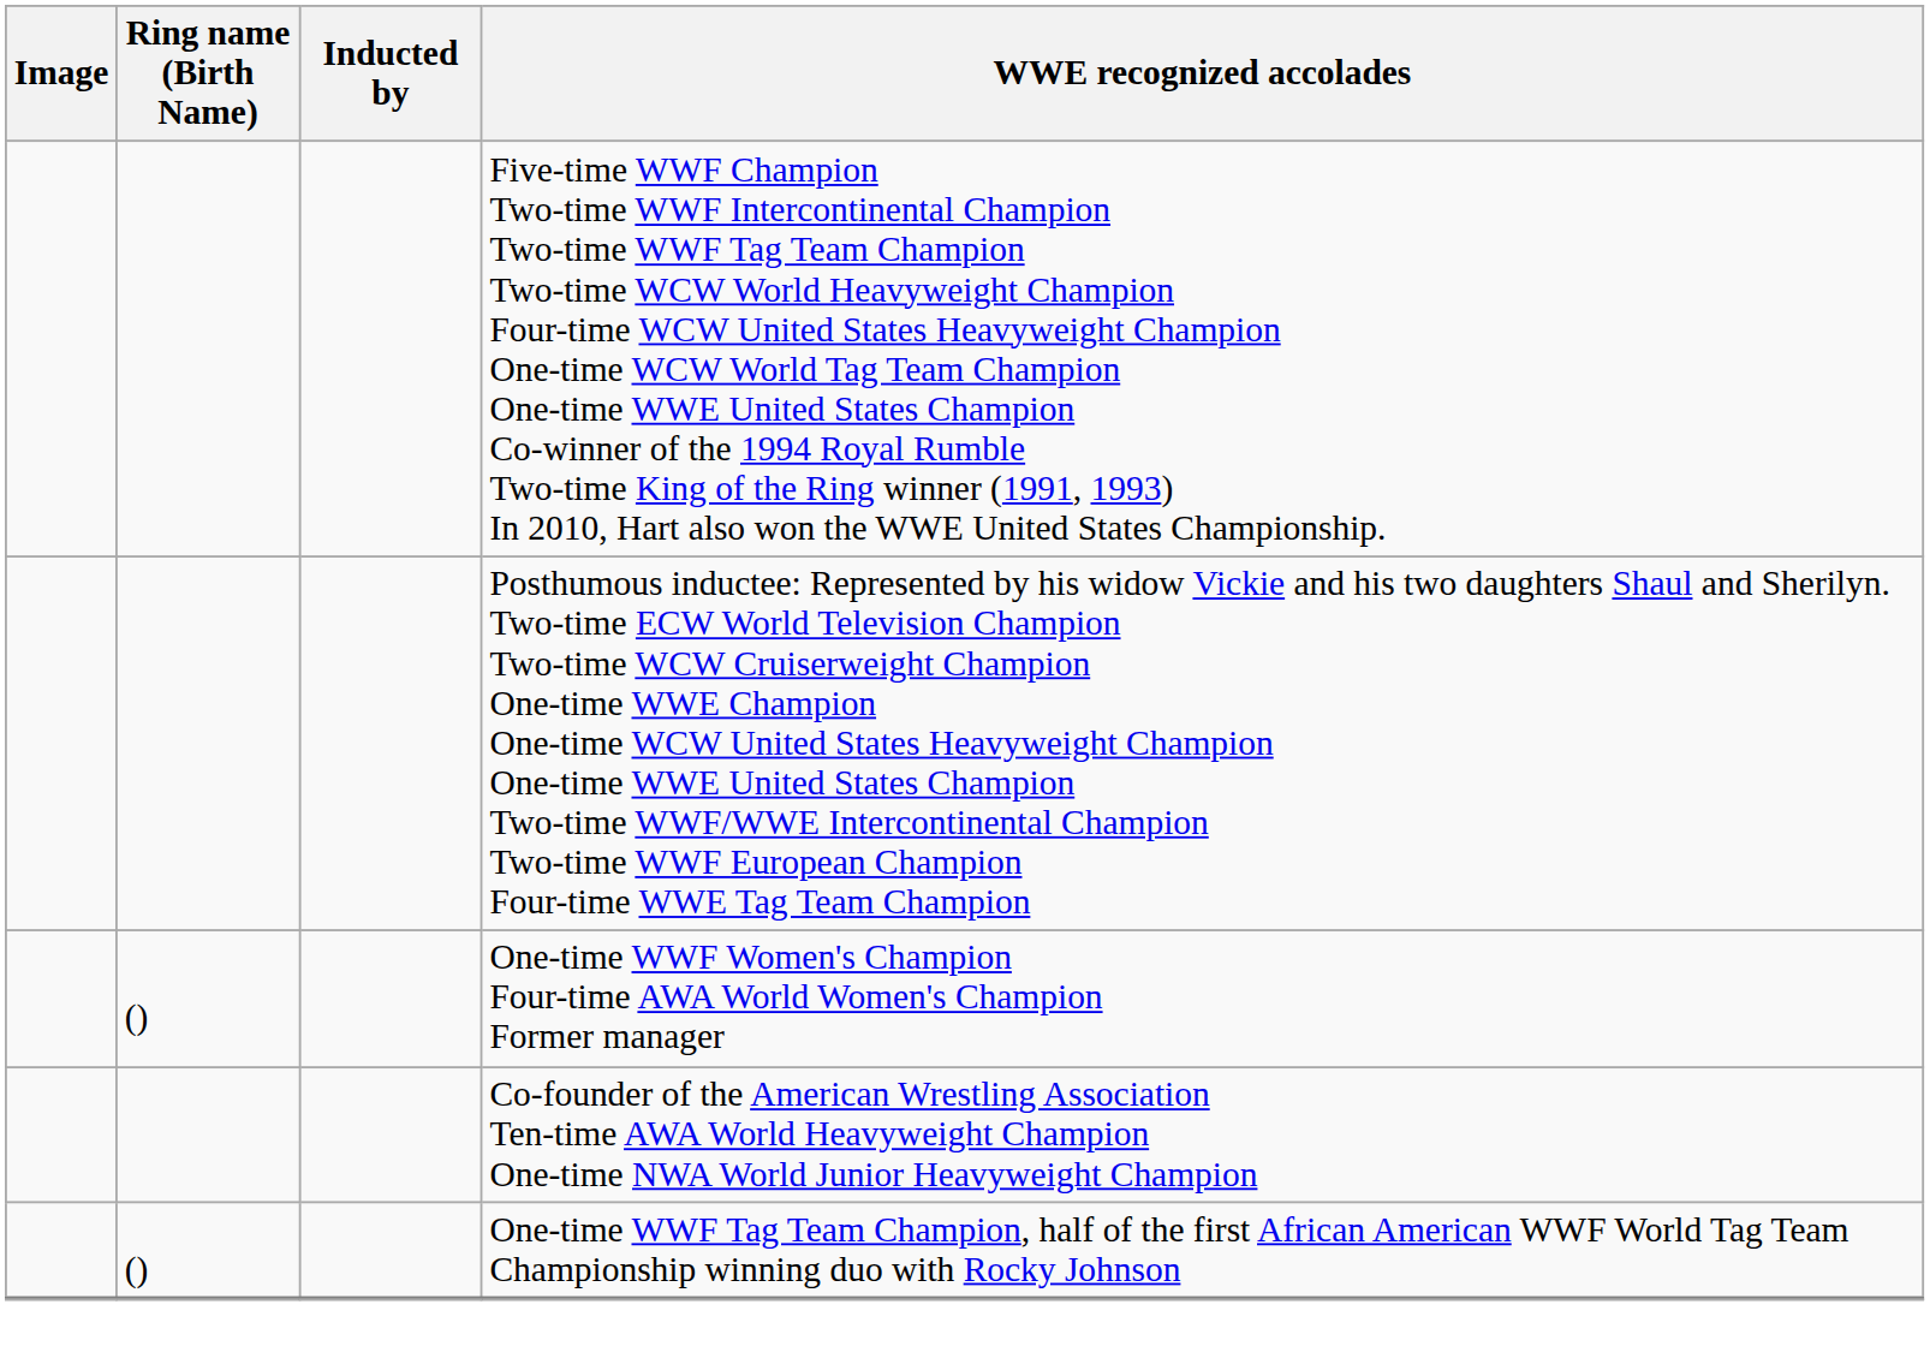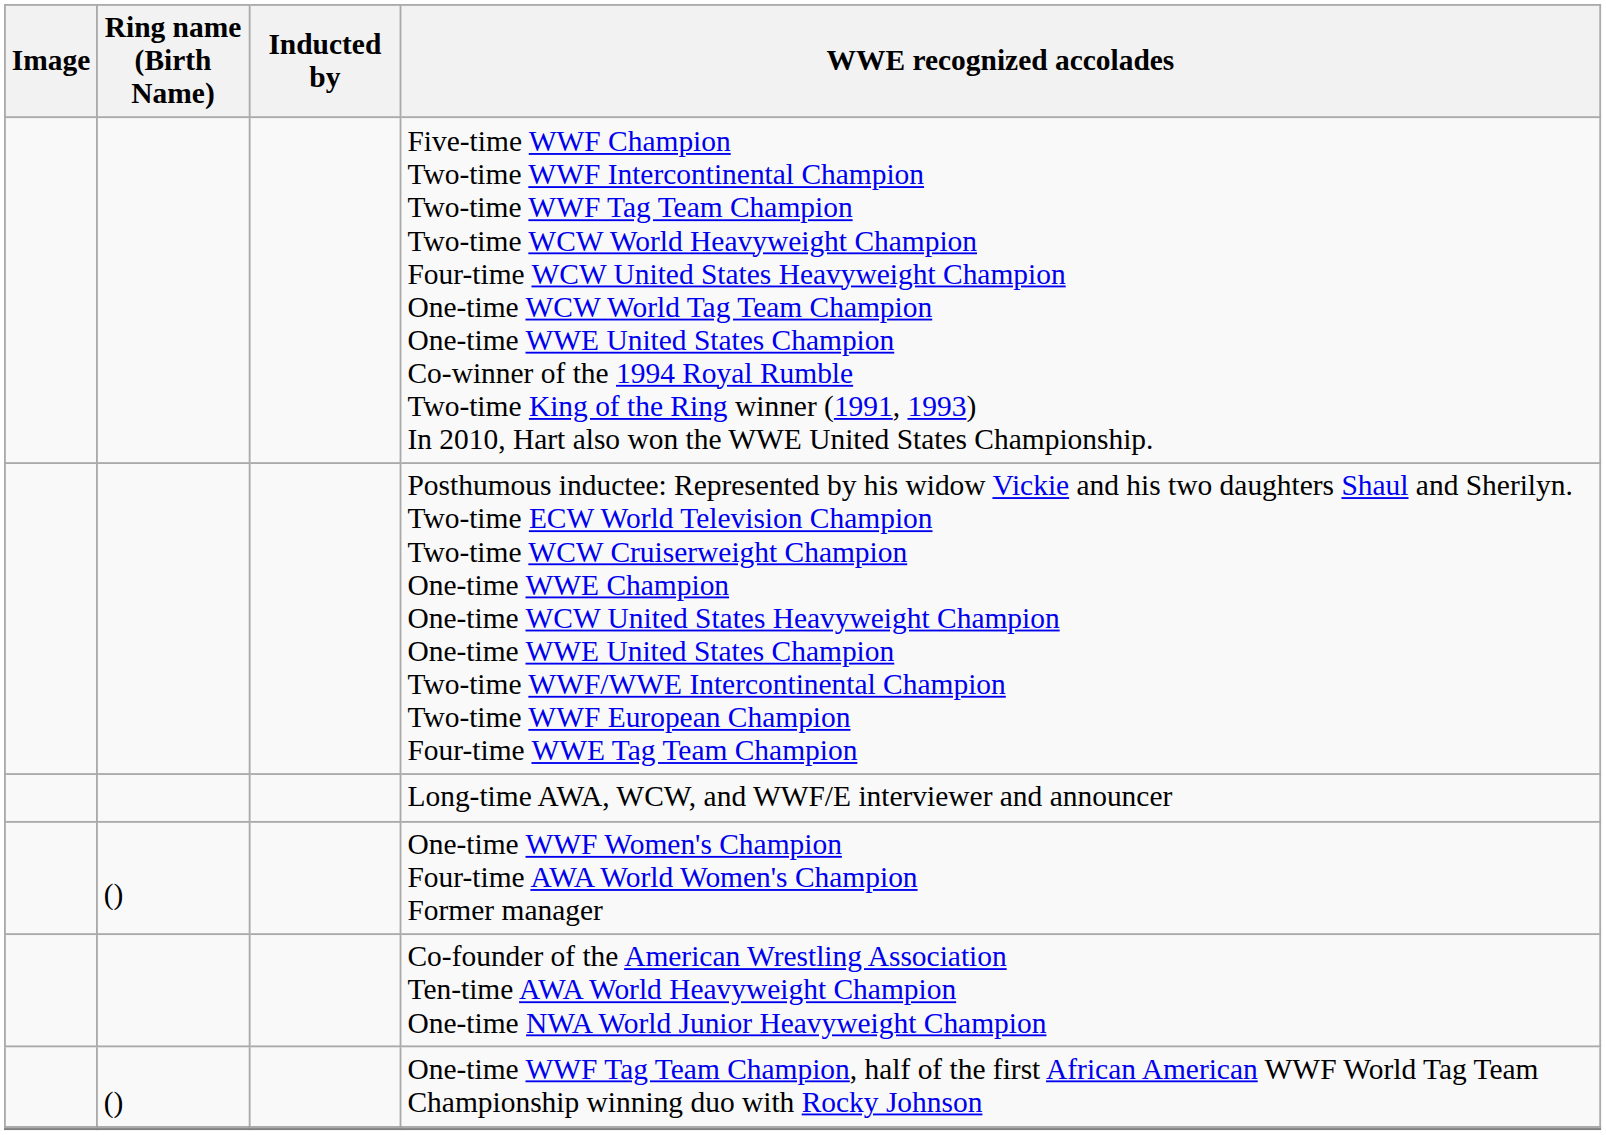+ row: Long-time AWA, WCW, and WWF/E interviewer and announcer
